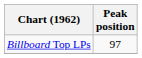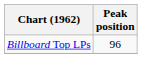Billboard Top LPs | Peak position: 97 -> 96
